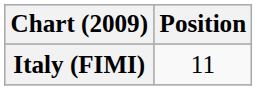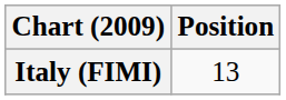Italy (FIMI) | Position: 11 -> 13
